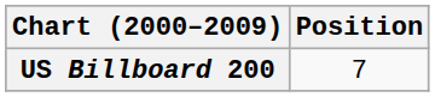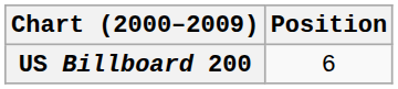US Billboard 200 | Position: 7 -> 6
